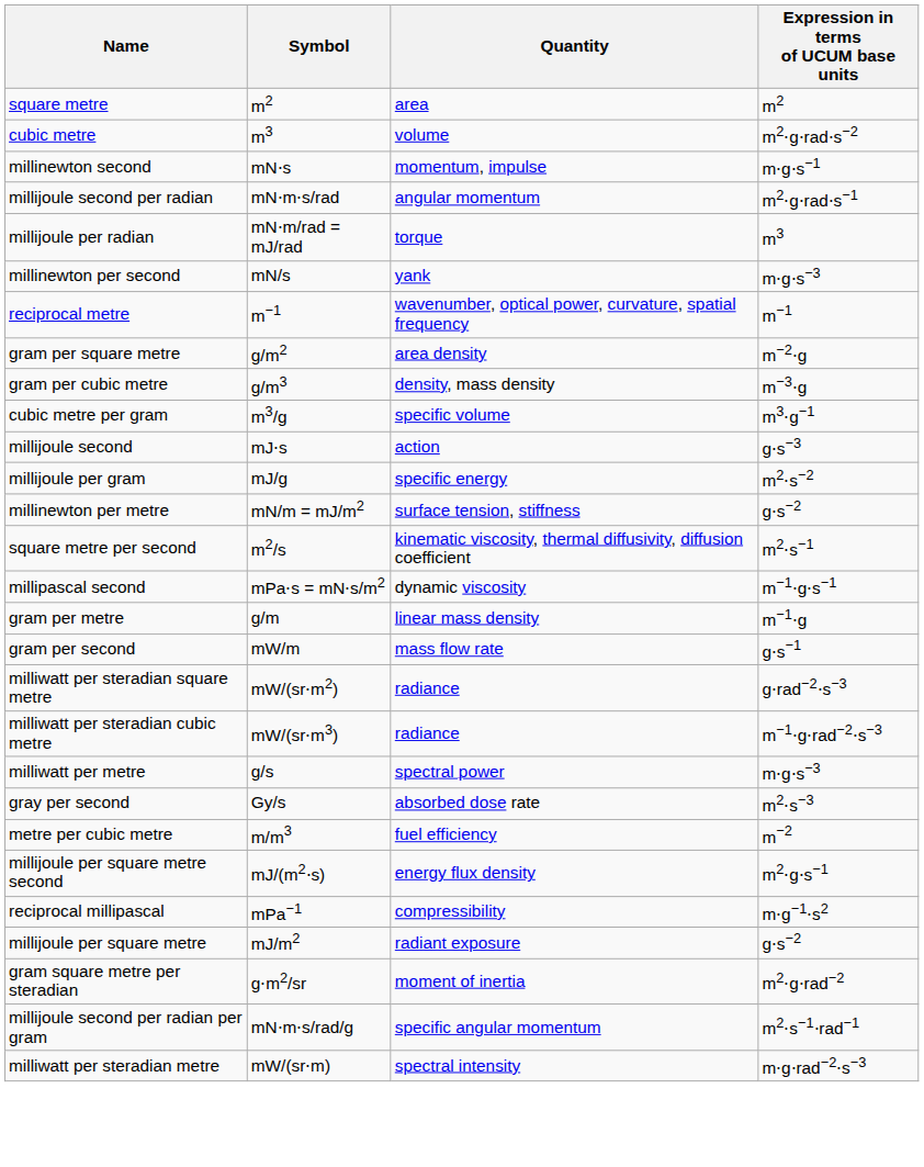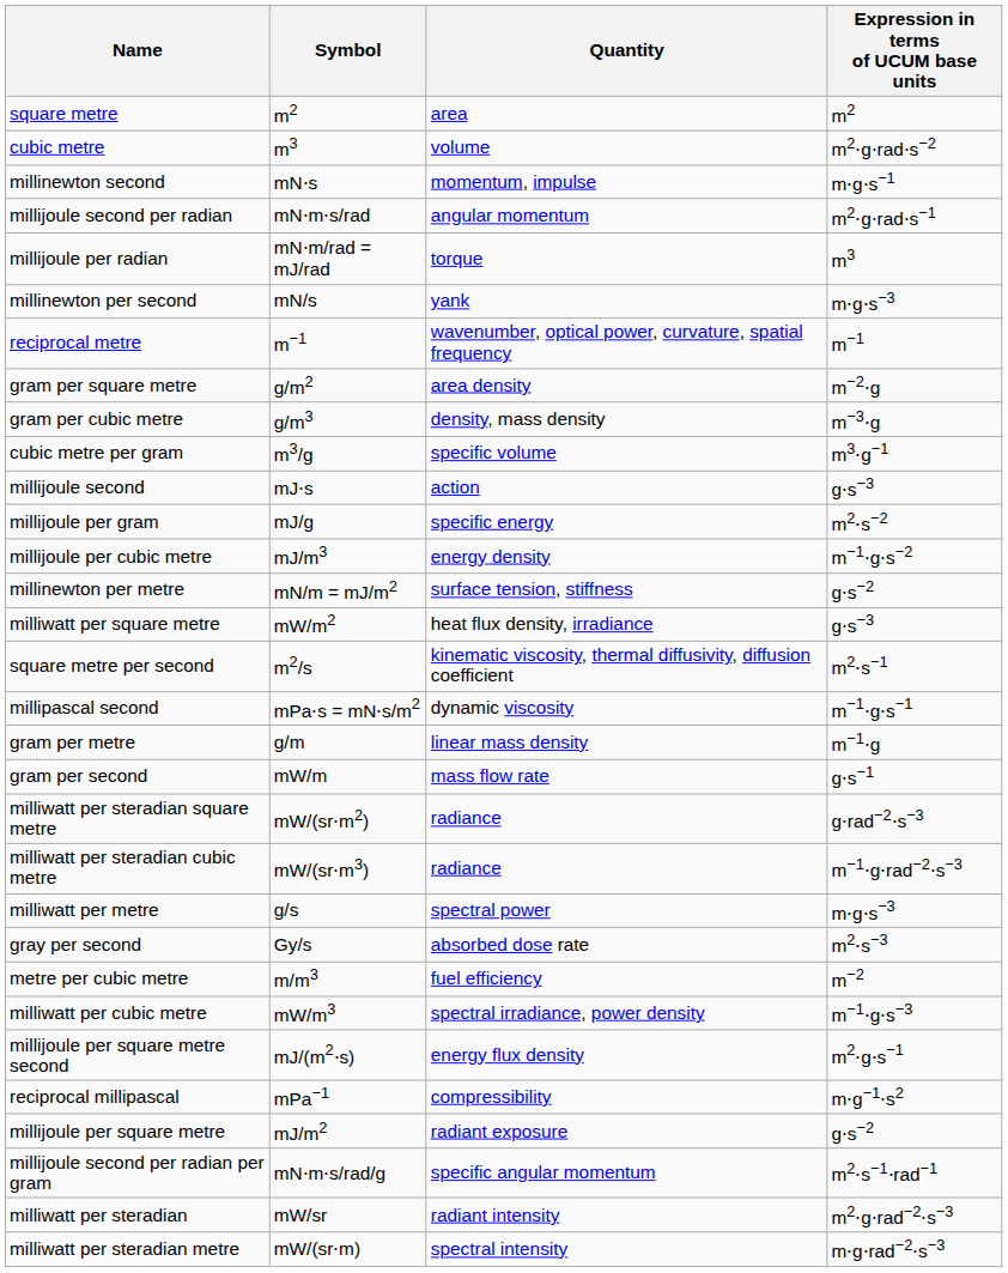+ row: millijoule per cubic metre | mJ/m3 | energy density | m−1⋅g⋅s−2
+ row: milliwatt per square metre | mW/m2 | heat flux density, irradiance | g⋅s−3
+ row: milliwatt per cubic metre | mW/m3 | spectral irradiance, power density | m−1⋅g⋅s−3
- row: gram square metre per steradian | g⋅m2/sr | moment of inertia | m2⋅g⋅rad−2
+ row: milliwatt per steradian | mW/sr | radiant intensity | m2⋅g⋅rad−2⋅s−3
